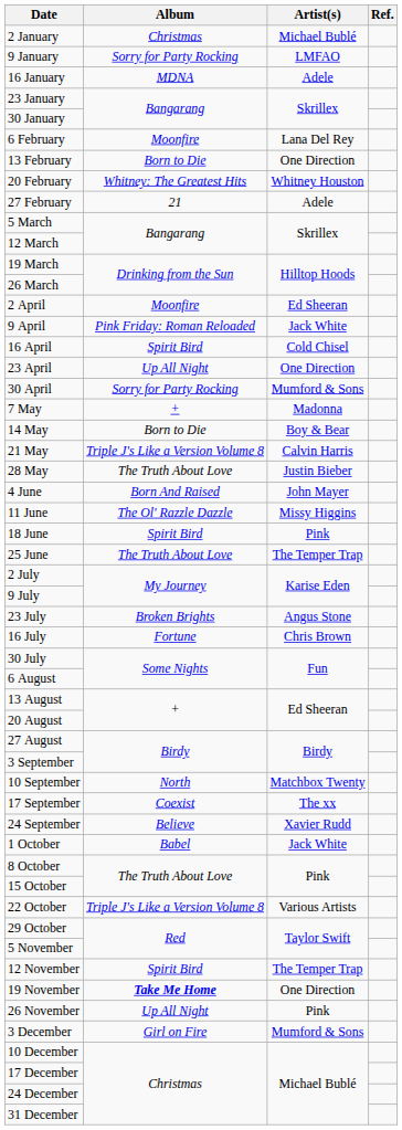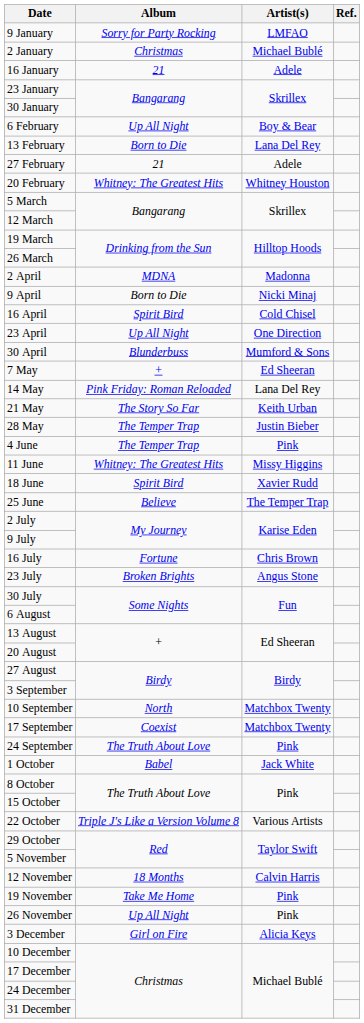rows swapped: 2 January <-> 9 January
16 January | Album: MDNA -> 21
6 February | Album: Moonfire -> Up All Night
6 February | Artist(s): Lana Del Rey -> Boy & Bear
13 February | Artist(s): One Direction -> Lana Del Rey
rows swapped: 20 February <-> 27 February
2 April | Album: Moonfire -> MDNA
2 April | Artist(s): Ed Sheeran -> Madonna
9 April | Album: Pink Friday: Roman Reloaded -> Born to Die
9 April | Artist(s): Jack White -> Nicki Minaj
30 April | Album: Sorry for Party Rocking -> Blunderbuss
7 May | Artist(s): Madonna -> Ed Sheeran
14 May | Album: Born to Die -> Pink Friday: Roman Reloaded
14 May | Artist(s): Boy & Bear -> Lana Del Rey
21 May | Album: Triple J's Like a Version Volume 8 -> The Story So Far
21 May | Artist(s): Calvin Harris -> Keith Urban
28 May | Album: The Truth About Love -> The Temper Trap
4 June | Album: Born And Raised -> The Temper Trap
4 June | Artist(s): John Mayer -> Pink
11 June | Album: The Ol' Razzle Dazzle -> Whitney: The Greatest Hits
18 June | Artist(s): Pink -> Xavier Rudd
25 June | Album: The Truth About Love -> Believe
rows swapped: 16 July <-> 23 July
17 September | Artist(s): The xx -> Matchbox Twenty
24 September | Album: Believe -> The Truth About Love
24 September | Artist(s): Xavier Rudd -> Pink
12 November | Album: Spirit Bird -> 18 Months
12 November | Artist(s): The Temper Trap -> Calvin Harris
19 November | Album: bold -> normal
19 November | Artist(s): One Direction -> Pink
3 December | Artist(s): Mumford & Sons -> Alicia Keys
